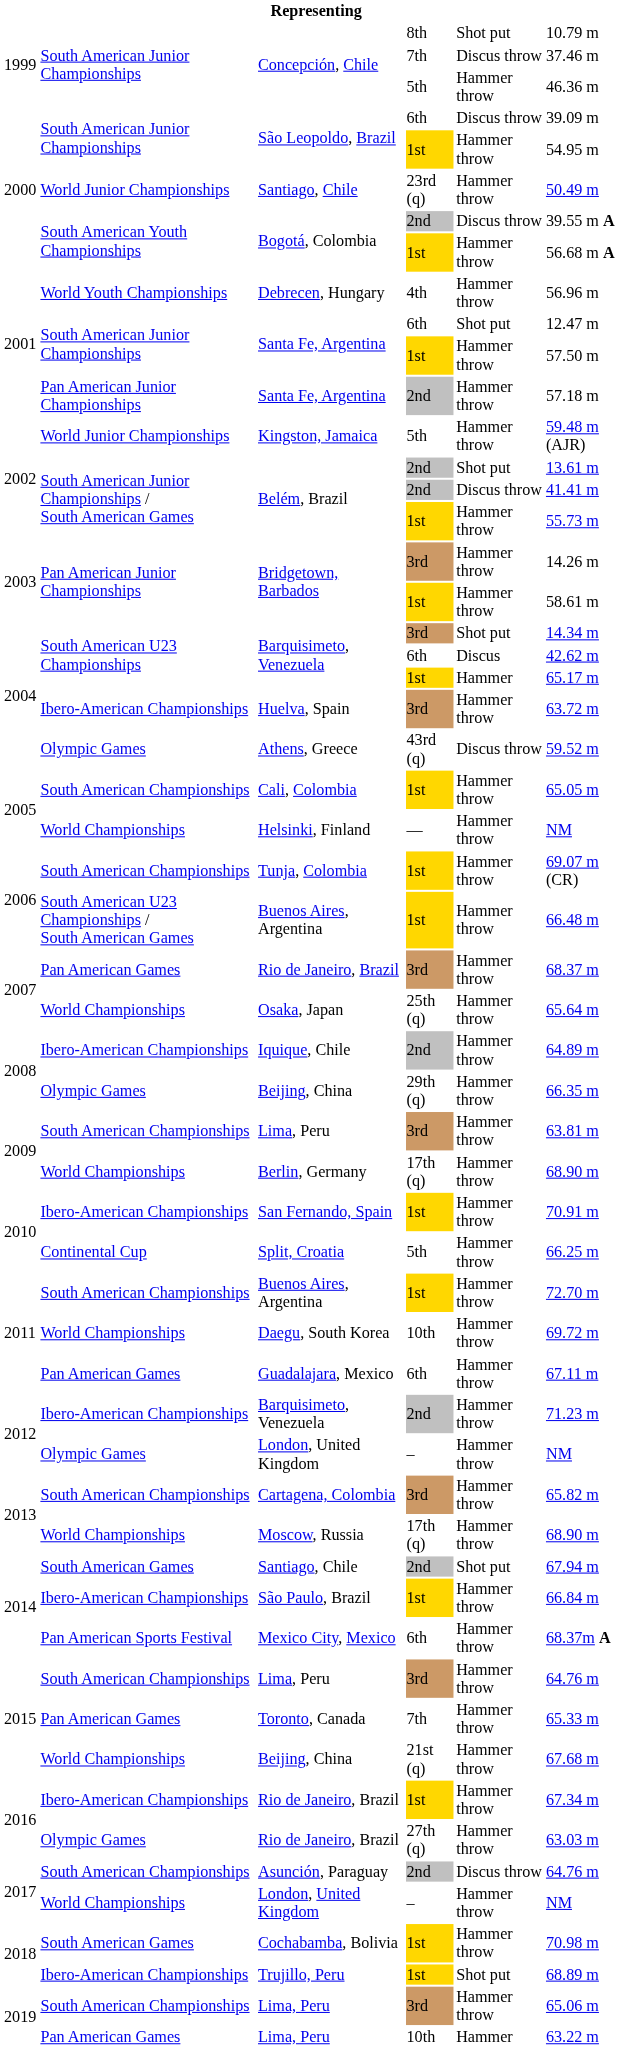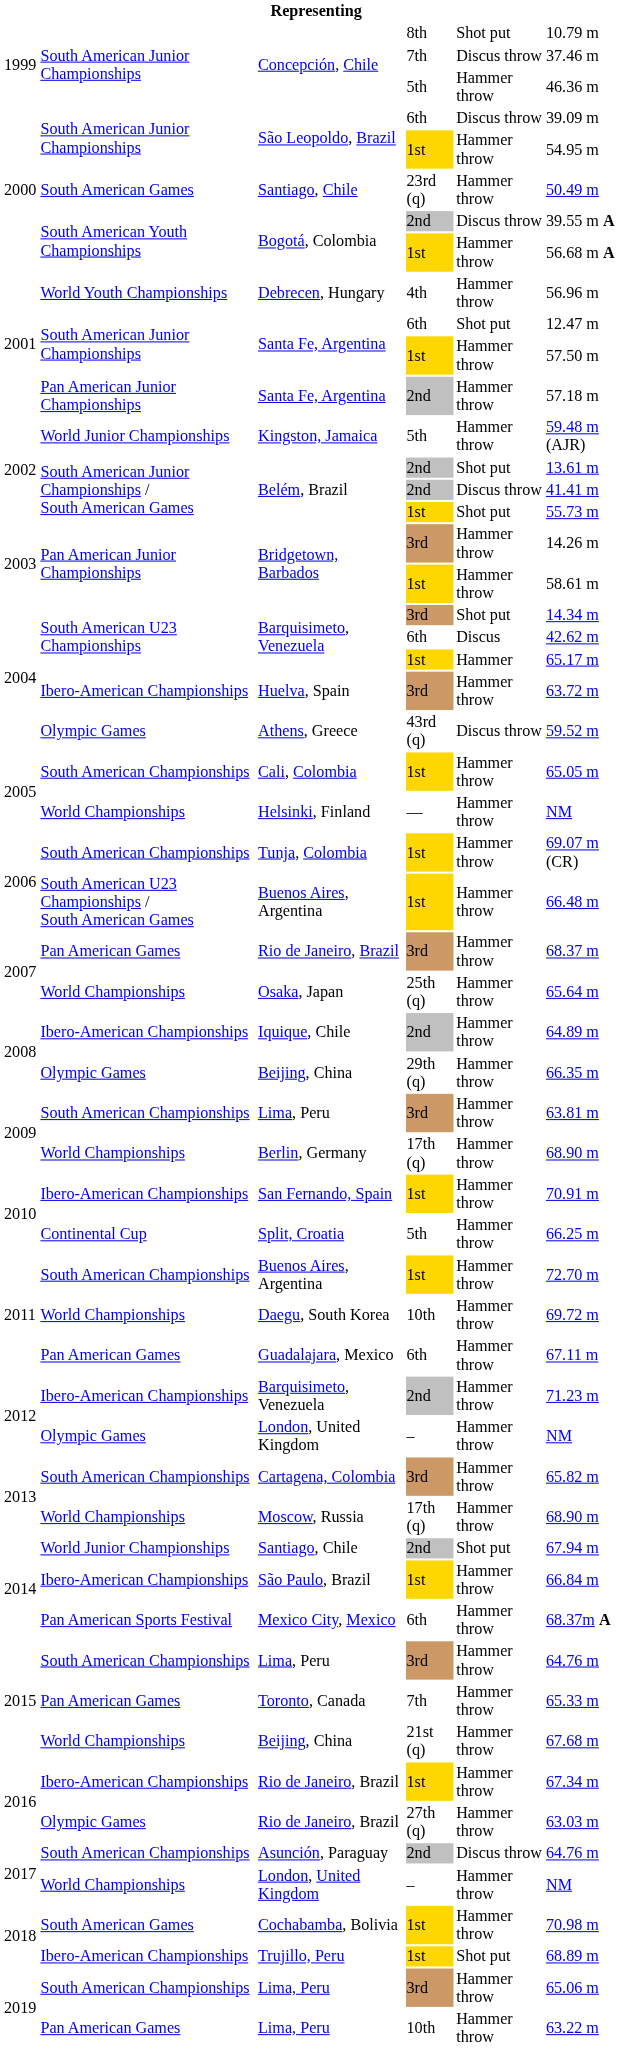Santiago, Chile / 23rd (q) | column 2: World Junior Championships -> South American Games
Belém, Brazil / 1st | column 5: Hammer throw -> Shot put
Santiago, Chile / 2nd | column 2: South American Games -> World Junior Championships
Lima, Peru / 10th | column 5: Hammer -> Hammer throw
